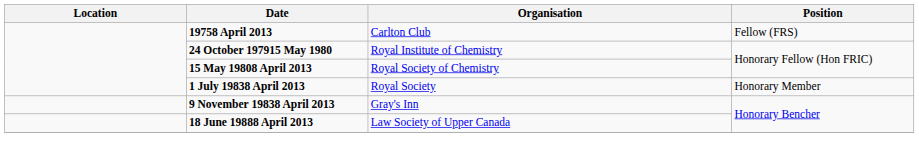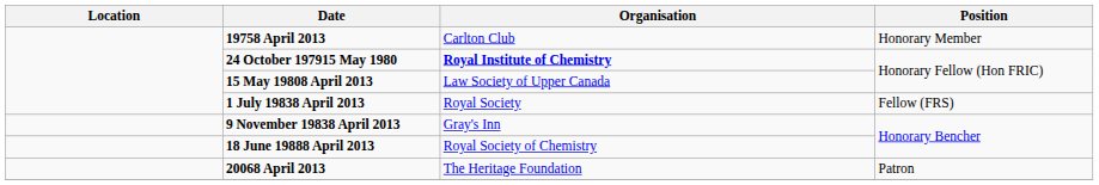19758 April 2013 | Position: Fellow (FRS) -> Honorary Member
24 October 197915 May 1980 | Organisation: normal -> bold
15 May 19808 April 2013 | Organisation: Royal Society of Chemistry -> Law Society of Upper Canada
1 July 19838 April 2013 | Position: Honorary Member -> Fellow (FRS)
18 June 19888 April 2013 | Organisation: Law Society of Upper Canada -> Royal Society of Chemistry
+ row: 20068 April 2013 | The Heritage Foundation | Patron
